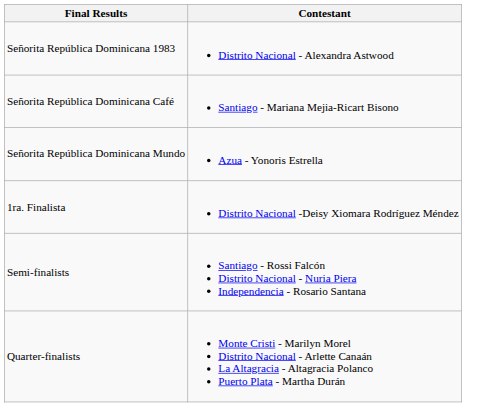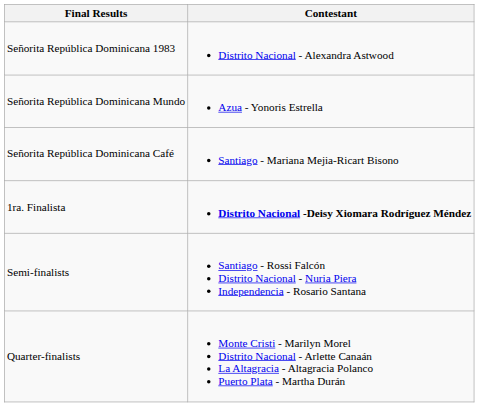rows swapped: Señorita República Dominicana Mundo <-> Señorita República Dominicana Café
1ra. Finalista | Contestant: normal -> bold
